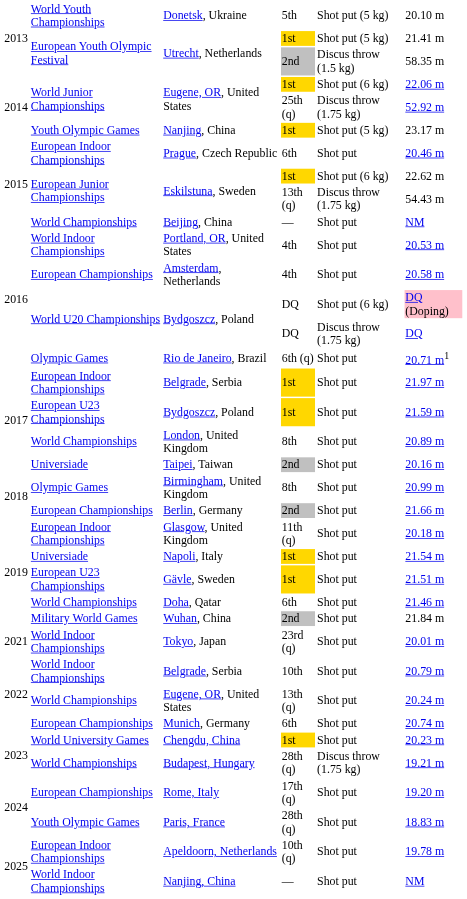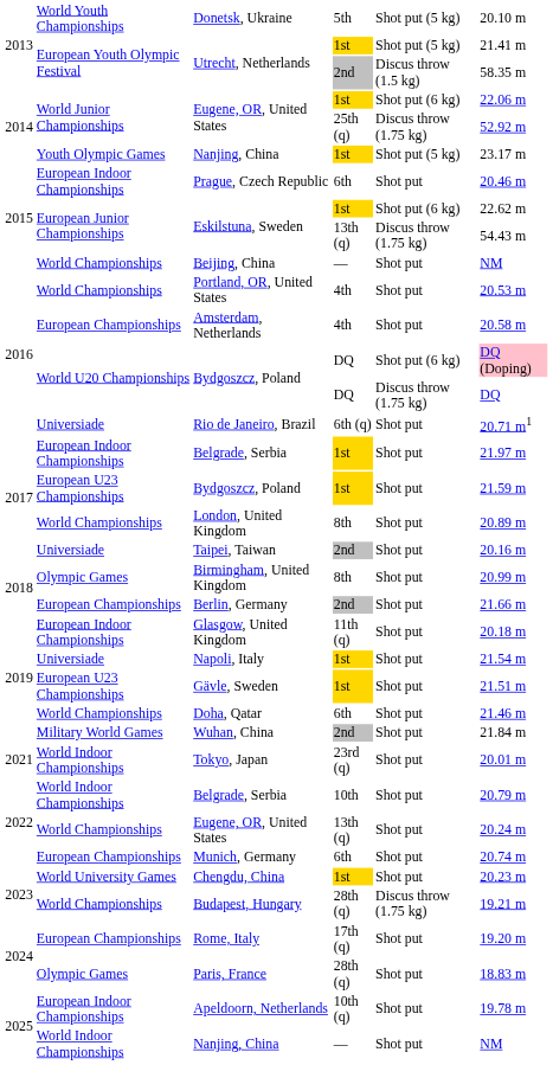Portland, OR, United States | column 2: World Indoor Championships -> World Championships
Rio de Janeiro, Brazil | column 2: Olympic Games -> Universiade
Paris, France | column 2: Youth Olympic Games -> Olympic Games
